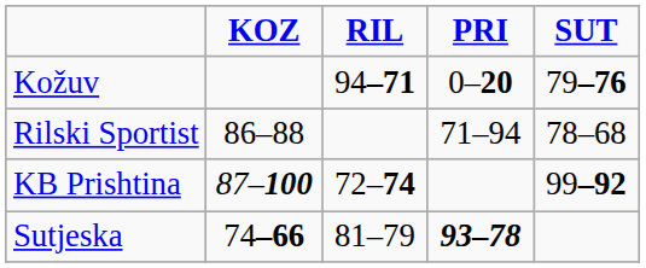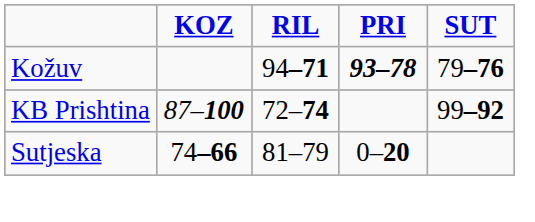Kožuv | PRI: 0–20 -> 93–78
- row: Rilski Sportist | 86–88 | 71–94 | 78–68
Sutjeska | PRI: 93–78 -> 0–20
